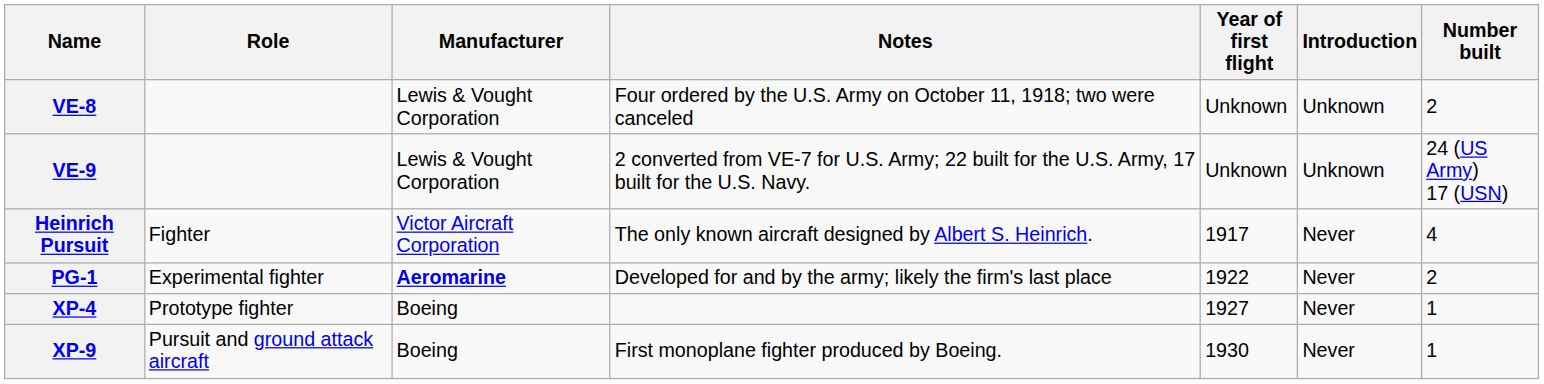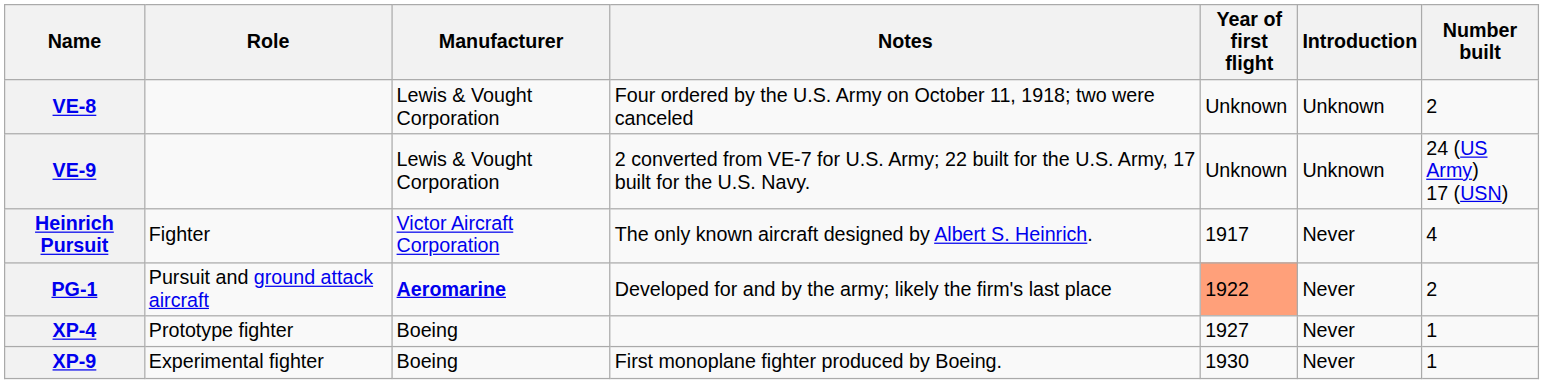PG-1 | Role: Experimental fighter -> Pursuit and ground attack aircraft
PG-1 | Year of first flight: no background -> lightsalmon background
XP-9 | Role: Pursuit and ground attack aircraft -> Experimental fighter
